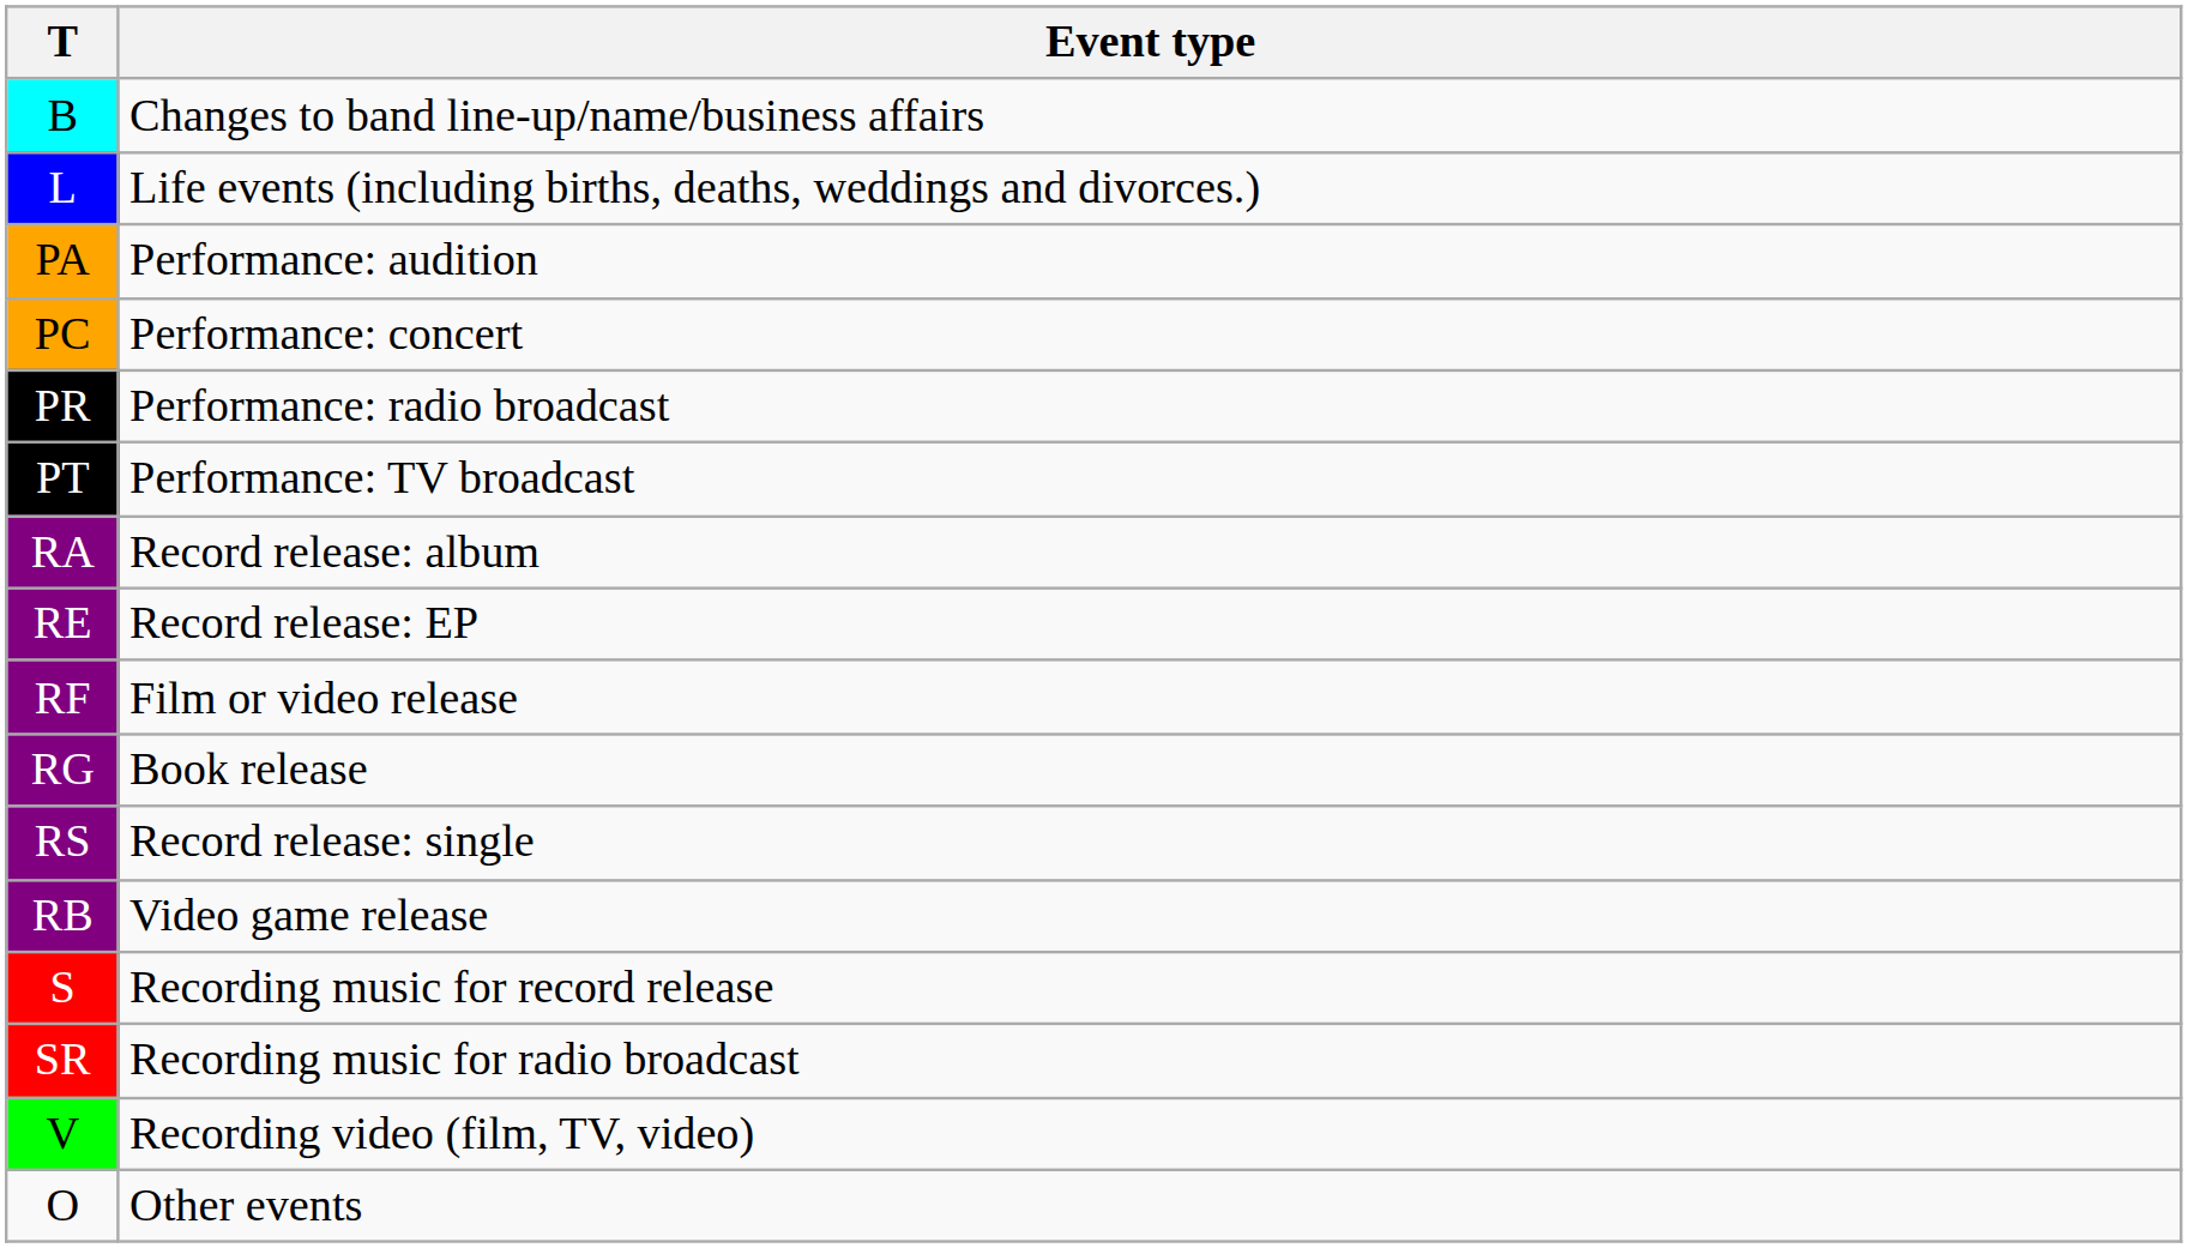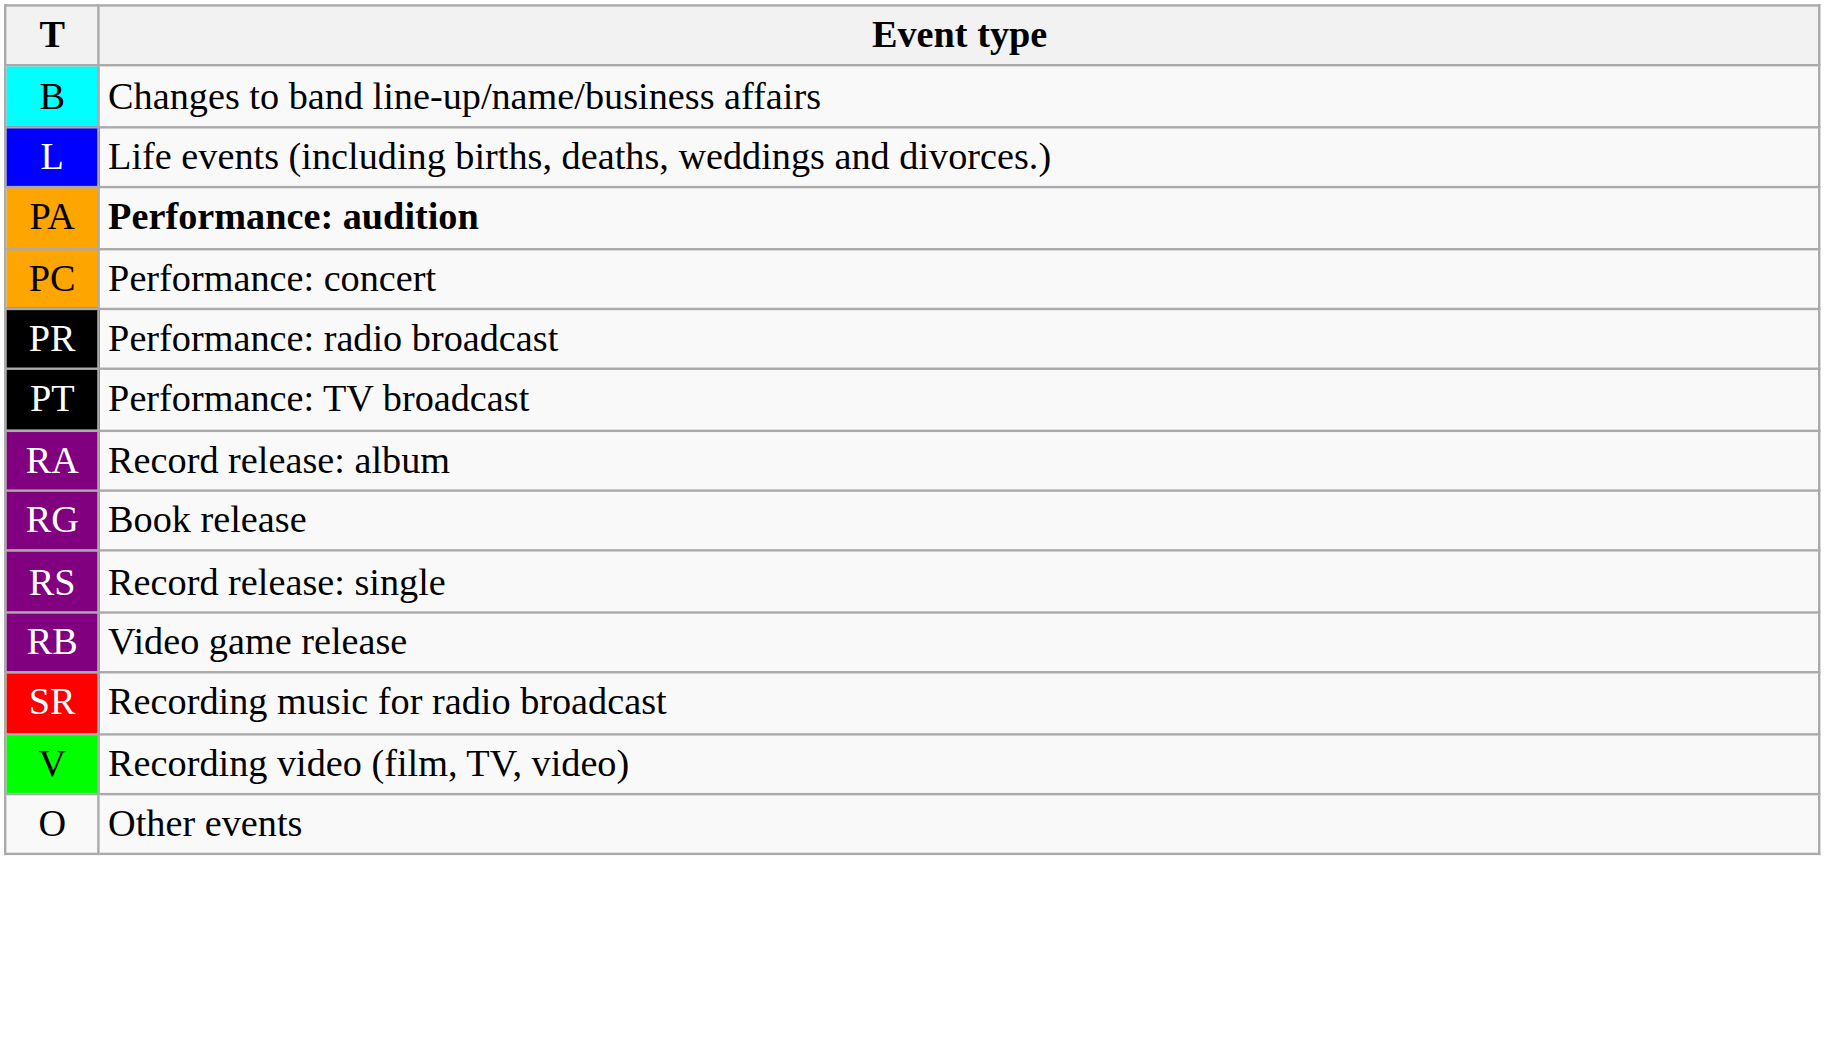PA | Event type: normal -> bold
- row: RE | Record release: EP
- row: RF | Film or video release
- row: S | Recording music for record release
